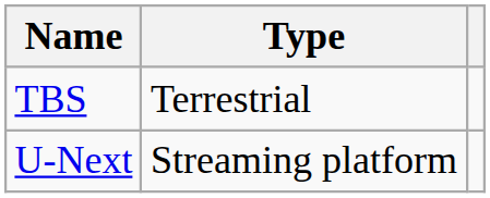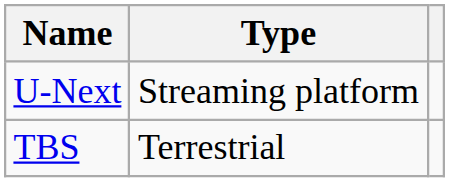rows swapped: TBS <-> U-Next
